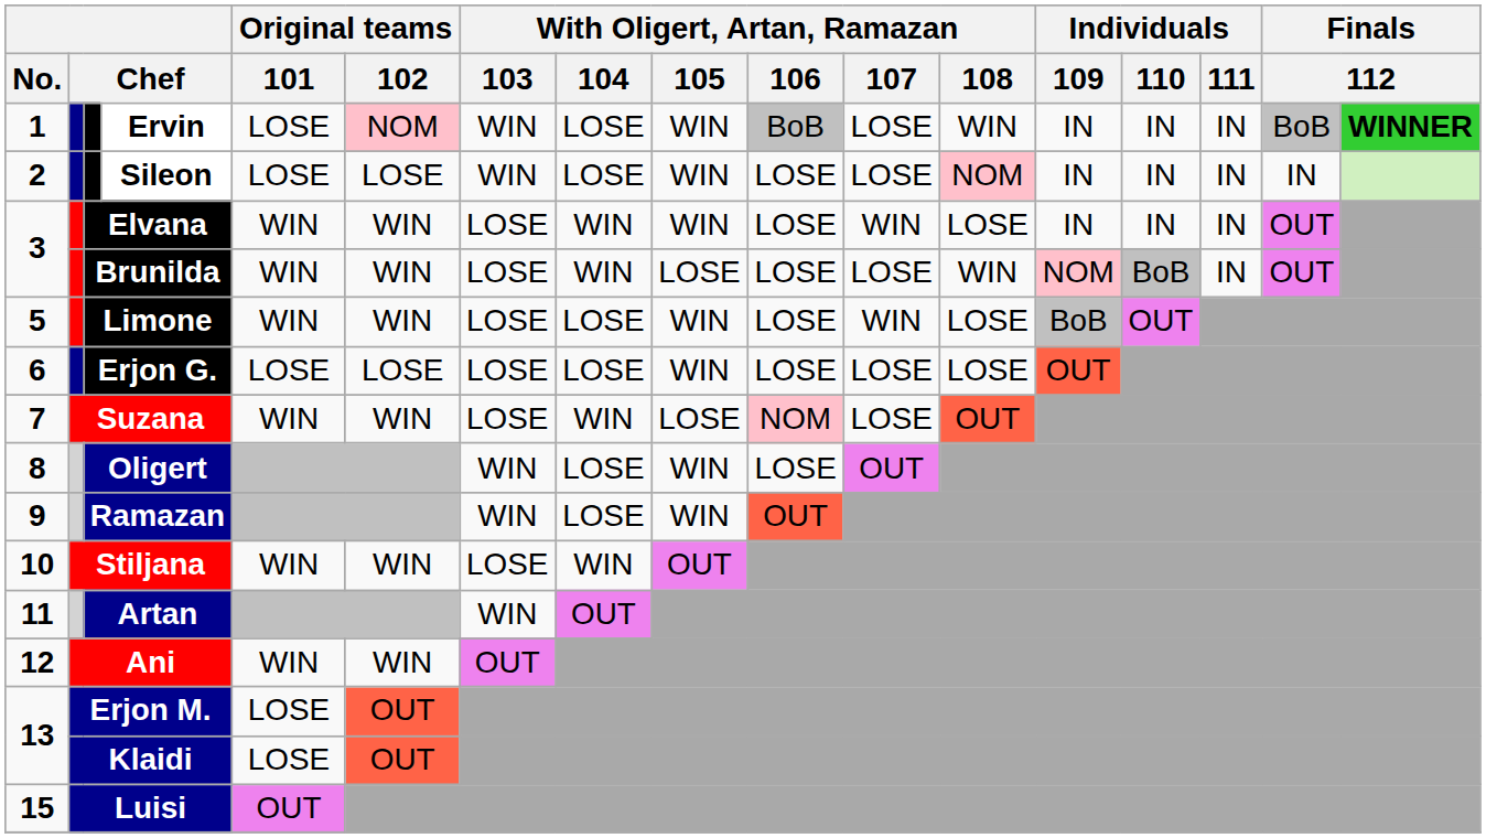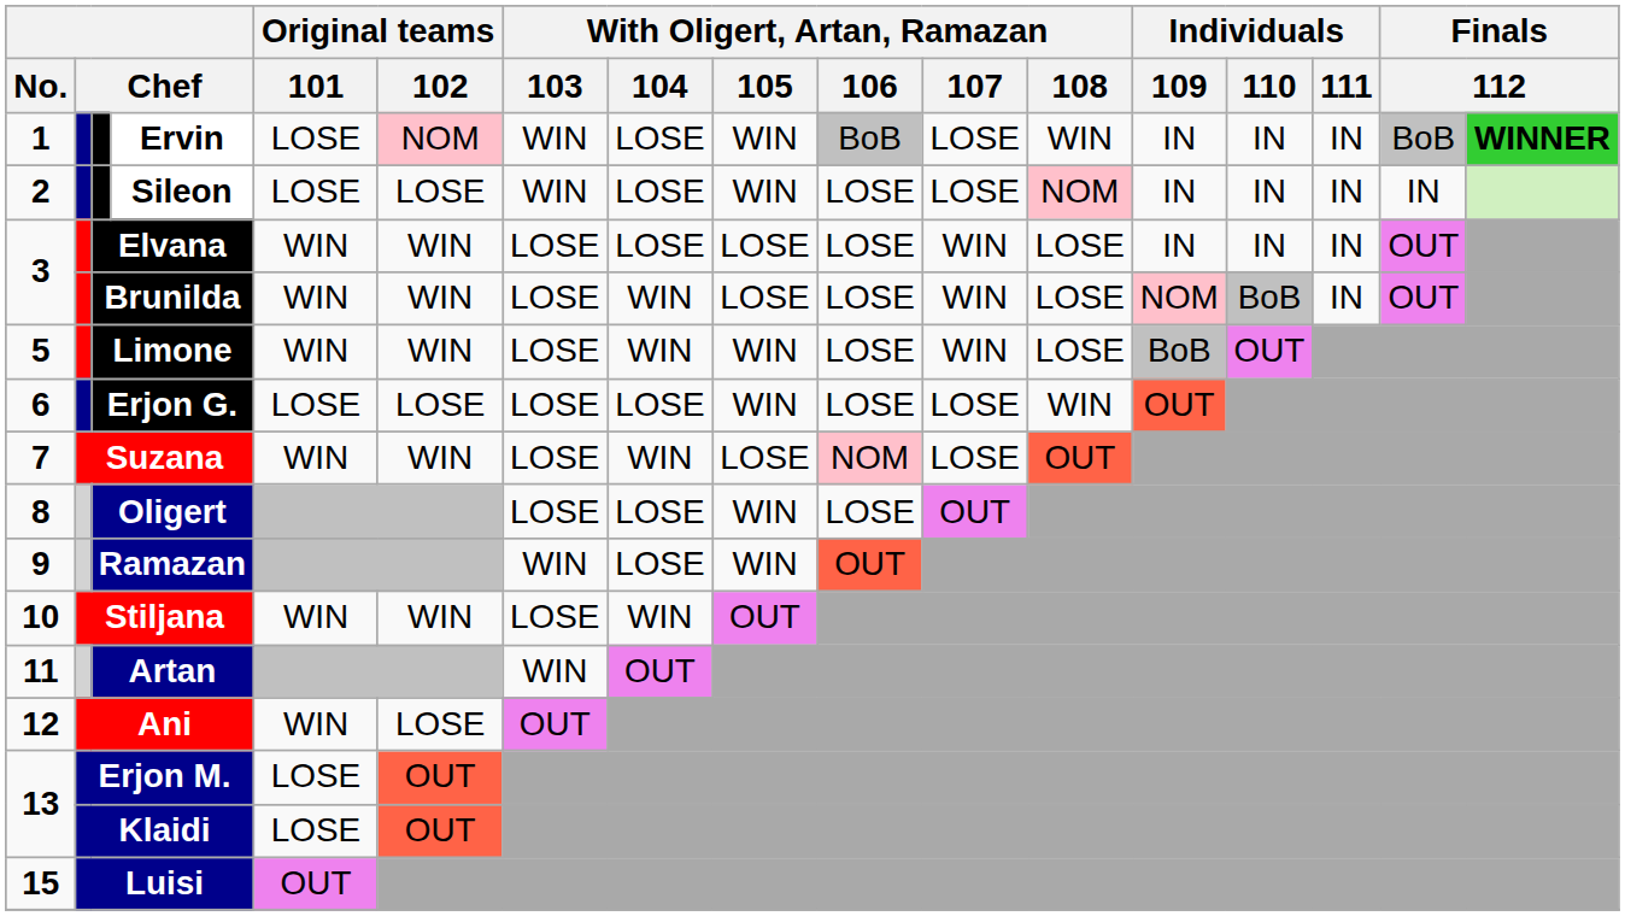Elvana | With Oligert, Artan, Ramazan / 104: WIN -> LOSE
Elvana | With Oligert, Artan, Ramazan / 105: WIN -> LOSE
Brunilda | With Oligert, Artan, Ramazan / 107: LOSE -> WIN
Brunilda | With Oligert, Artan, Ramazan / 108: WIN -> LOSE
Limone | With Oligert, Artan, Ramazan / 104: LOSE -> WIN
Erjon G. | With Oligert, Artan, Ramazan / 108: LOSE -> WIN
Oligert | With Oligert, Artan, Ramazan / 103: WIN -> LOSE
Ani | Original teams / 102: WIN -> LOSE
